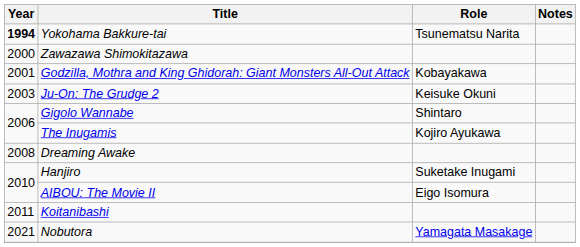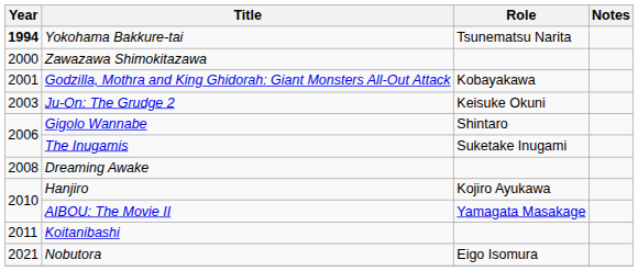The Inugamis | Role: Kojiro Ayukawa -> Suketake Inugami
Hanjiro | Role: Suketake Inugami -> Kojiro Ayukawa
AIBOU: The Movie II | Role: Eigo Isomura -> Yamagata Masakage
Nobutora | Role: Yamagata Masakage -> Eigo Isomura
